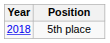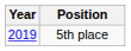5th place | Year: 2018 -> 2019
